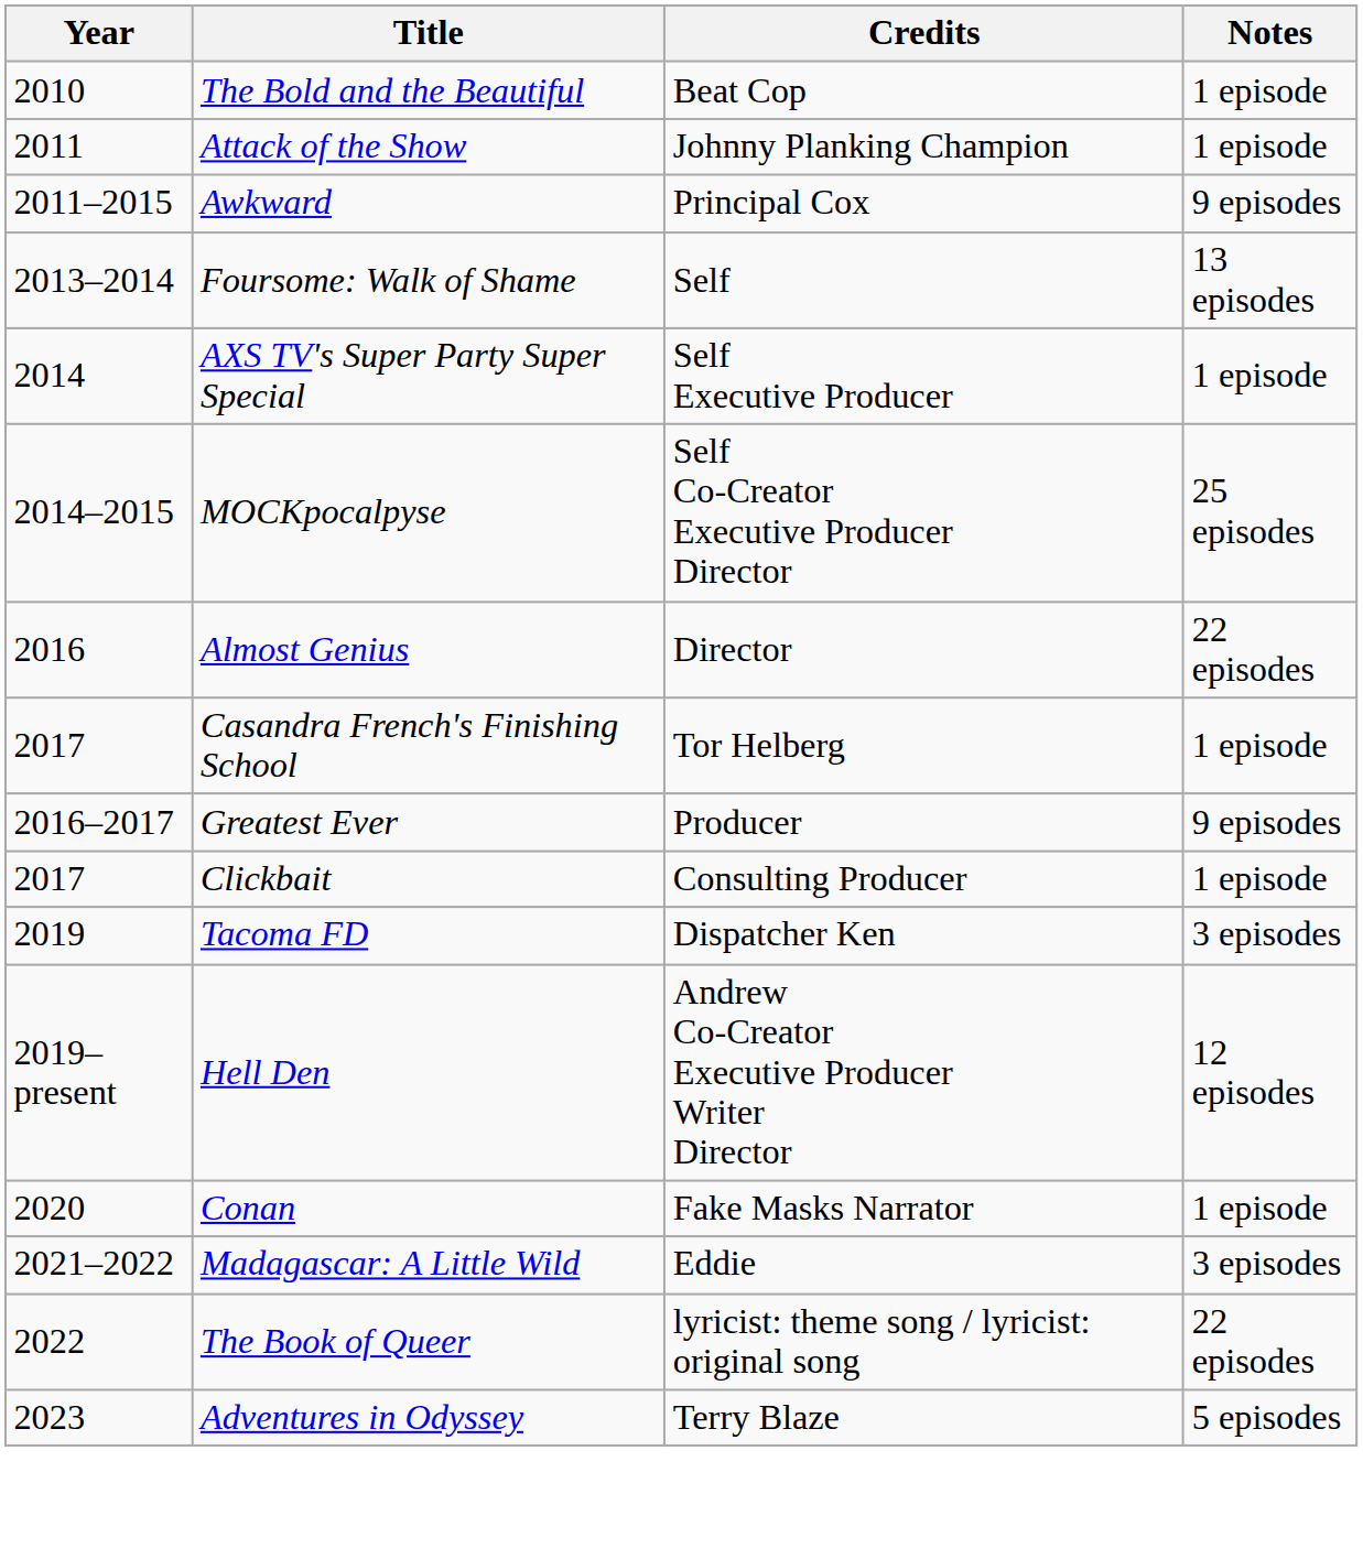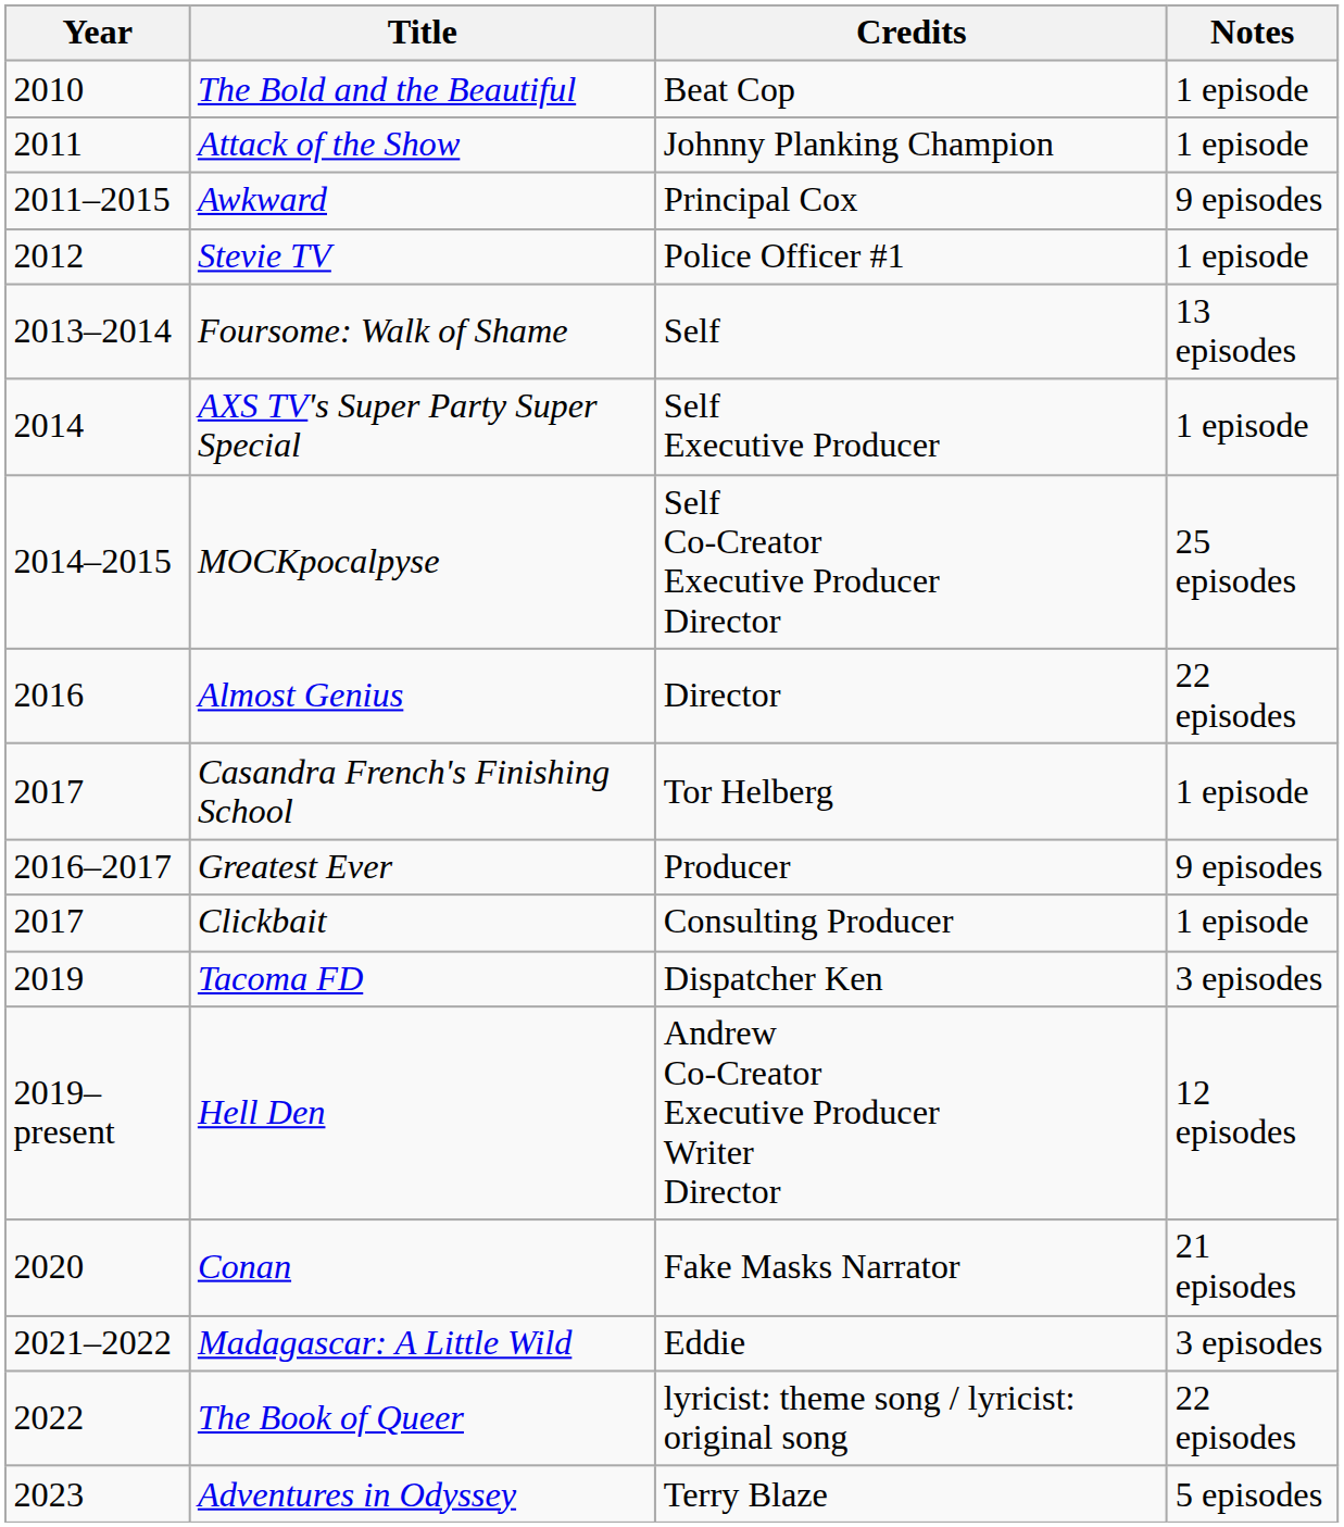+ row: 2012 | Stevie TV | Police Officer #1 | 1 episode
Conan | Notes: 1 episode -> 21 episodes
